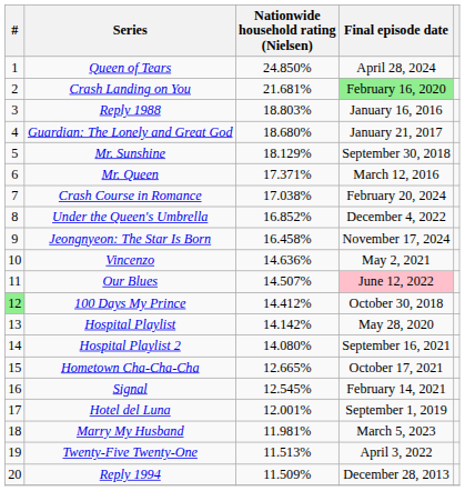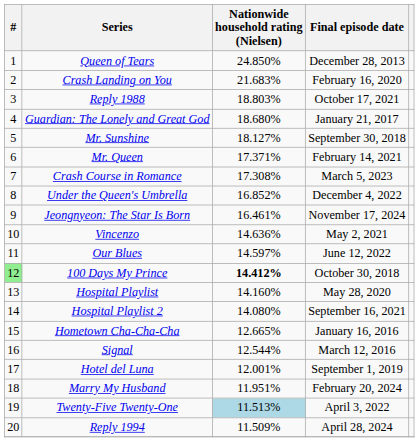Queen of Tears | Final episode date: April 28, 2024 -> December 28, 2013
Crash Landing on You | Nationwide household rating (Nielsen): 21.681% -> 21.683%
Crash Landing on You | Final episode date: lightgreen background -> no background
Reply 1988 | Final episode date: January 16, 2016 -> October 17, 2021
Mr. Sunshine | Nationwide household rating (Nielsen): 18.129% -> 18.127%
Mr. Queen | Final episode date: March 12, 2016 -> February 14, 2021
Crash Course in Romance | Nationwide household rating (Nielsen): 17.038% -> 17.308%
Crash Course in Romance | Final episode date: February 20, 2024 -> March 5, 2023
Jeongnyeon: The Star Is Born | Nationwide household rating (Nielsen): 16.458% -> 16.461%
Our Blues | Nationwide household rating (Nielsen): 14.507% -> 14.597%
Our Blues | Final episode date: pink background -> no background
100 Days My Prince | Nationwide household rating (Nielsen): normal -> bold
Hospital Playlist | Nationwide household rating (Nielsen): 14.142% -> 14.160%
Hometown Cha-Cha-Cha | Final episode date: October 17, 2021 -> January 16, 2016
Signal | Nationwide household rating (Nielsen): 12.545% -> 12.544%
Signal | Final episode date: February 14, 2021 -> March 12, 2016
Marry My Husband | Nationwide household rating (Nielsen): 11.981% -> 11.951%
Marry My Husband | Final episode date: March 5, 2023 -> February 20, 2024
Twenty-Five Twenty-One | Nationwide household rating (Nielsen): no background -> lightblue background
Reply 1994 | Final episode date: December 28, 2013 -> April 28, 2024
